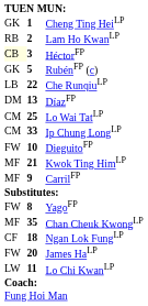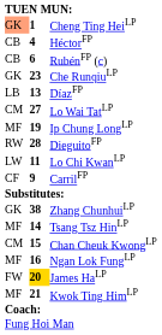Cheng Ting HeiLP | column 1: no background -> lightsalmon background
- row: RB | 2 | Lam Ho KwanLP
HéctorFP | column 1: lightyellow background -> no background
HéctorFP | column 2: 3 -> 4
RubénFP (c) | column 1: GK -> CB
RubénFP (c) | column 2: 5 -> 6
Che RunqiuLP | column 1: LB -> GK
Che RunqiuLP | column 2: 22 -> 23
DíazFP | column 1: DM -> LB
Lo Wai TatLP | column 2: 25 -> 27
Ip Chung LongLP | column 1: CM -> MF
Ip Chung LongLP | column 2: 33 -> 19
DieguitoFP | column 1: FW -> RW
DieguitoFP | column 2: 10 -> 28
rows swapped: Lo Chi KwanLP <-> Kwok Ting HimLP
CarrilFP | column 1: MF -> CF
+ row: GK | 38 | Zhang ChunhuiLP
- row: FW | 8 | YagoFP
+ row: MF | 14 | Tsang Tsz HinLP
Chan Cheuk KwongLP | column 1: MF -> CM
Chan Cheuk KwongLP | column 2: 35 -> 15
Ngan Lok FungLP | column 1: CF -> MF
Ngan Lok FungLP | column 2: 18 -> 16
James HaLP | column 2: no background -> gold background
